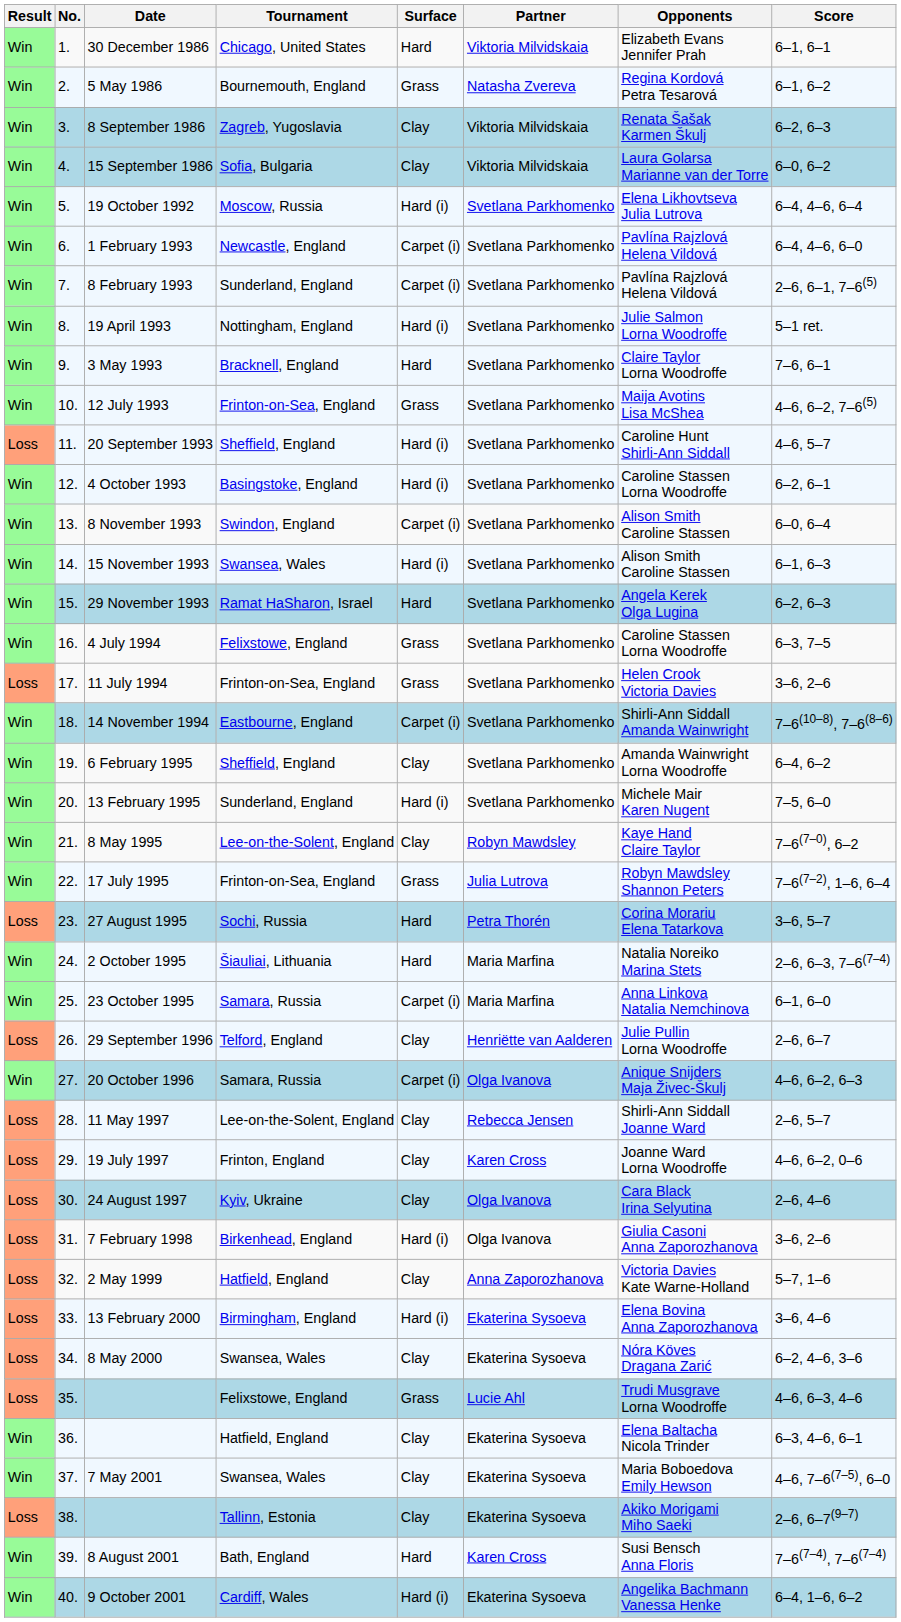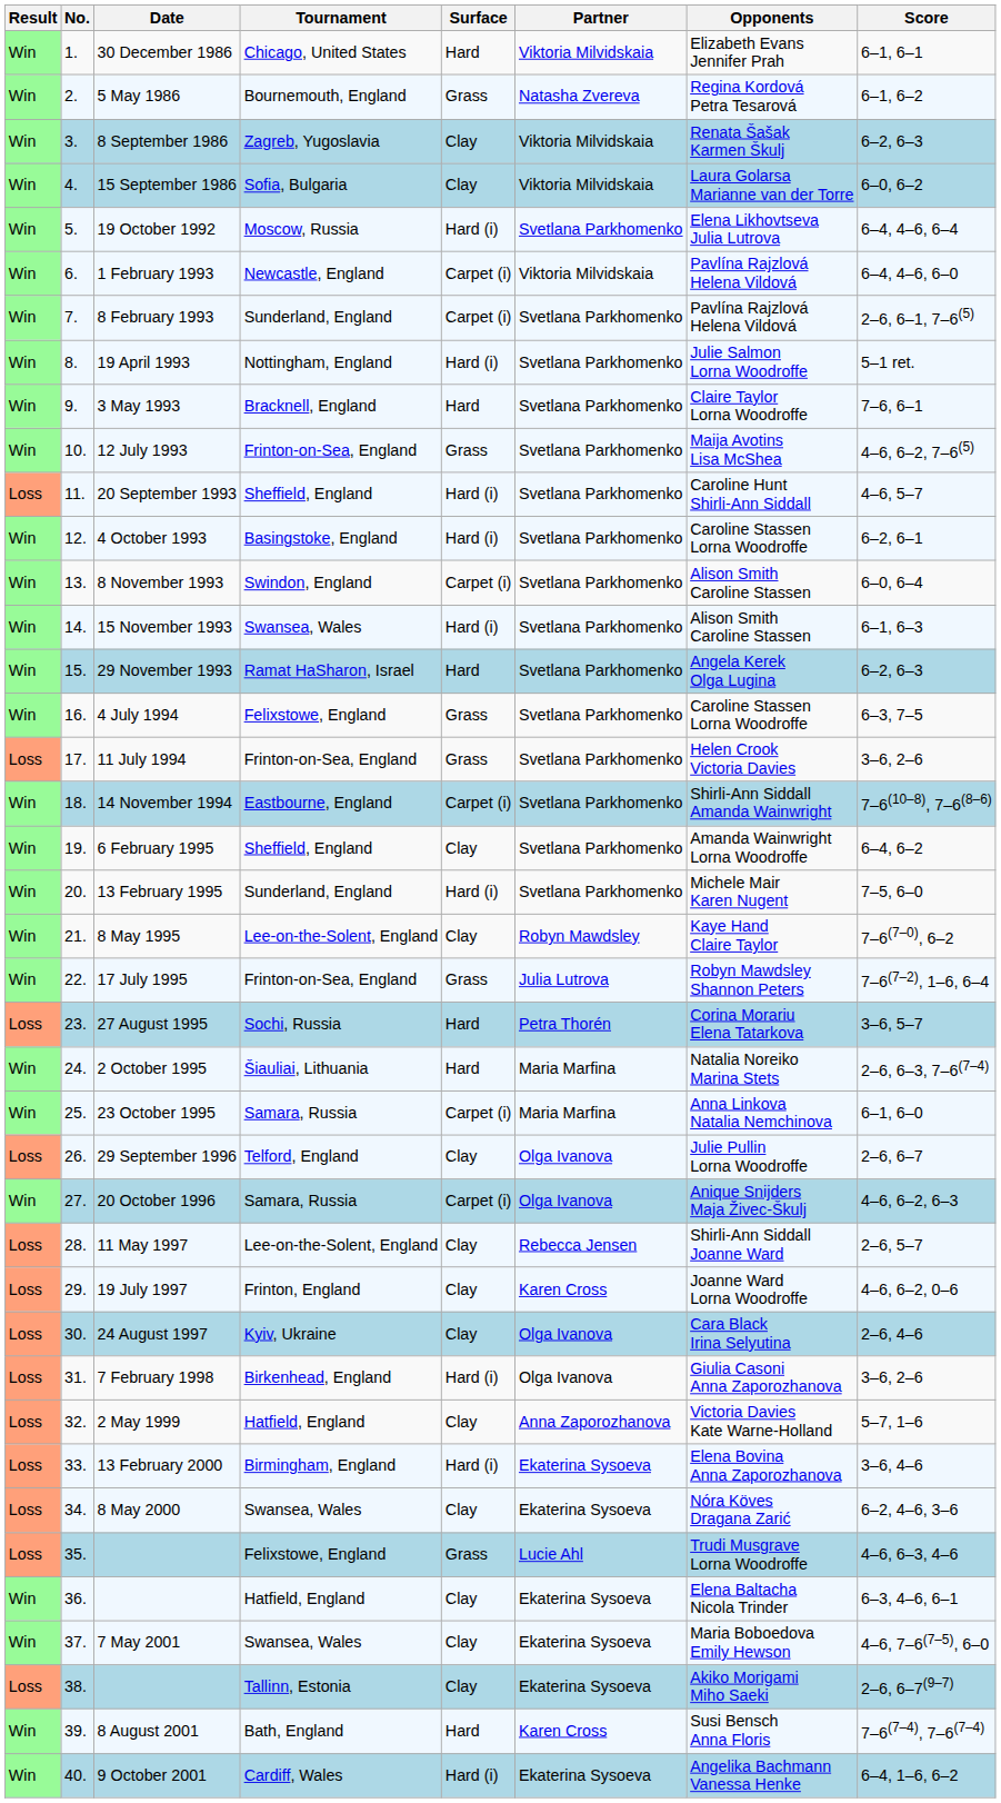1 February 1993 | Partner: Svetlana Parkhomenko -> Viktoria Milvidskaia
29 September 1996 | Partner: Henriëtte van Aalderen -> Olga Ivanova
